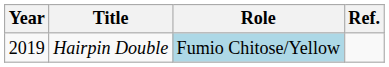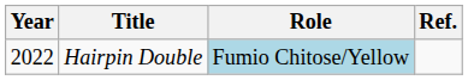Hairpin Double | Year: 2019 -> 2022
